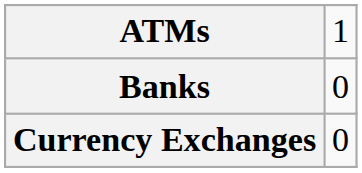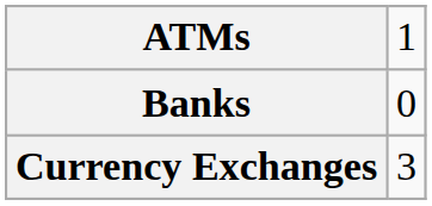Currency Exchanges | column 2: 0 -> 3
